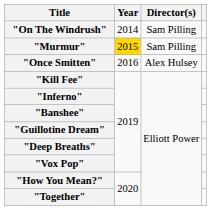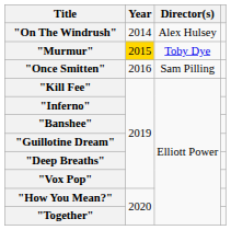"On The Windrush" | Director(s): Sam Pilling -> Alex Hulsey
"Murmur" | Director(s): Sam Pilling -> Toby Dye
"Once Smitten" | Director(s): Alex Hulsey -> Sam Pilling
